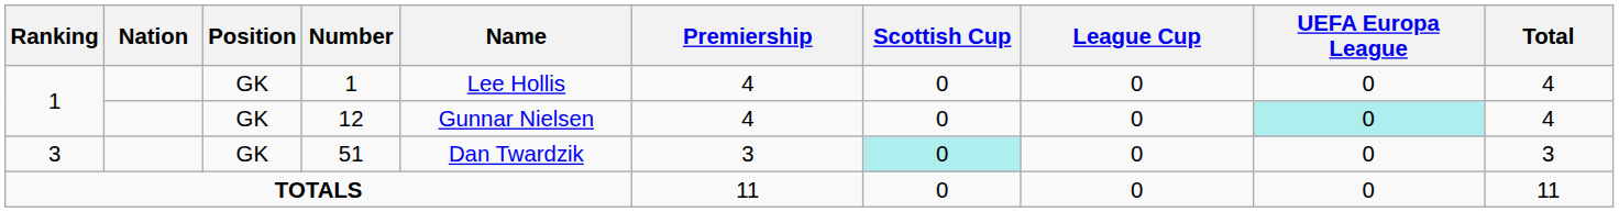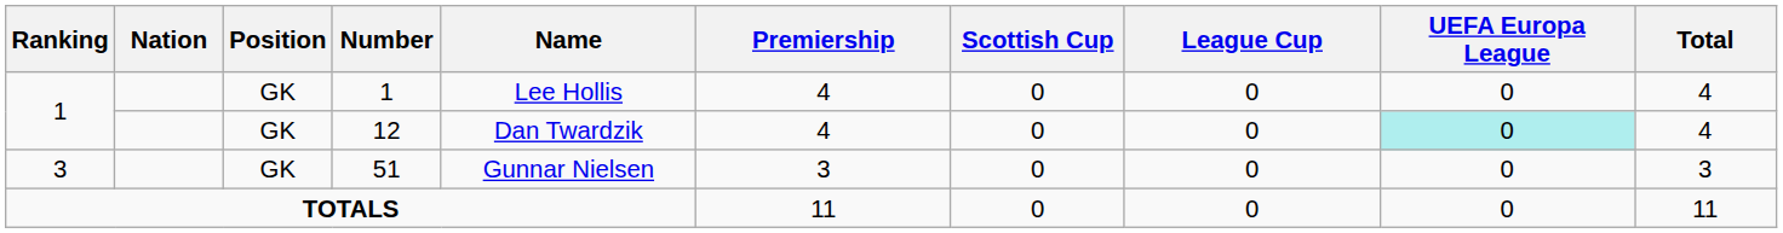12 | Name: Gunnar Nielsen -> Dan Twardzik
51 | Name: Dan Twardzik -> Gunnar Nielsen
51 | Scottish Cup: paleturquoise background -> no background
